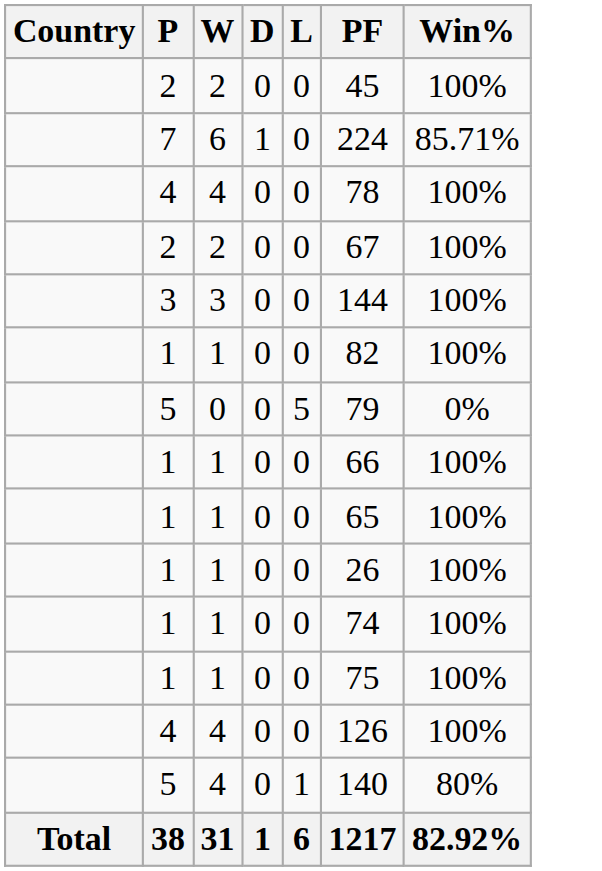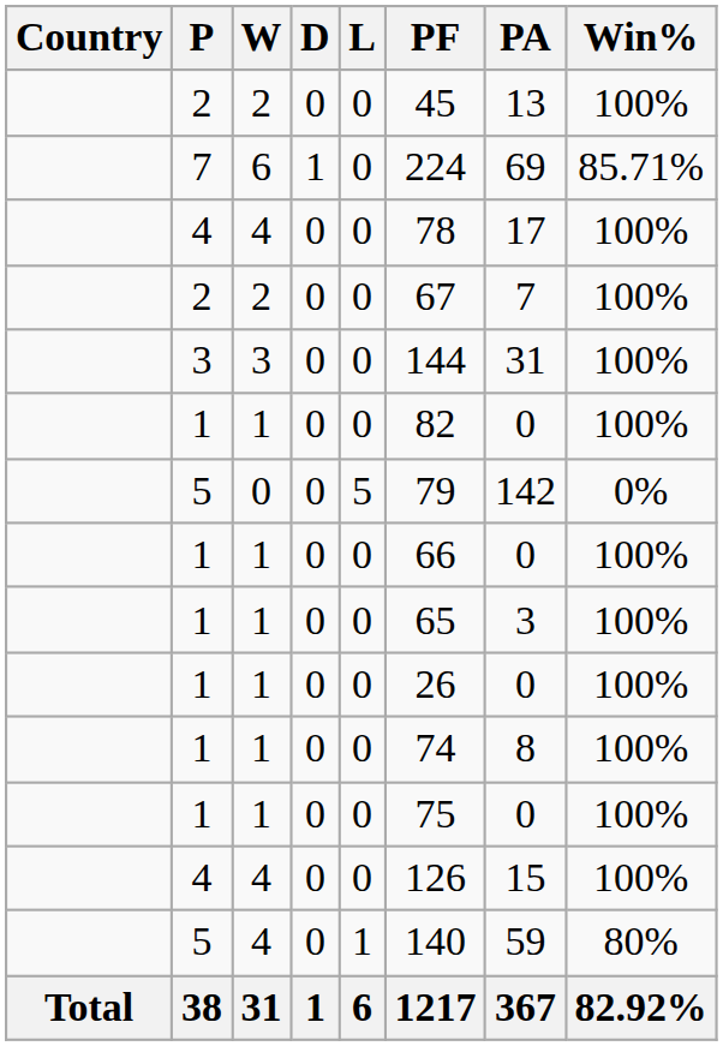+ column: PA | 13 | 69 | 17 | 7 | 31 | 0 | 142 | 0 | 3 | 0 | 8 | 0 | 15 | 59 | 367
